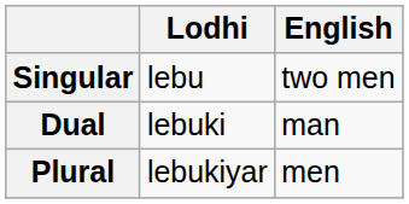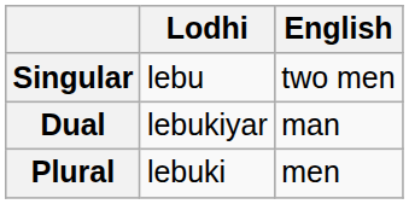Dual | Lodhi: lebuki -> lebukiyar
Plural | Lodhi: lebukiyar -> lebuki
